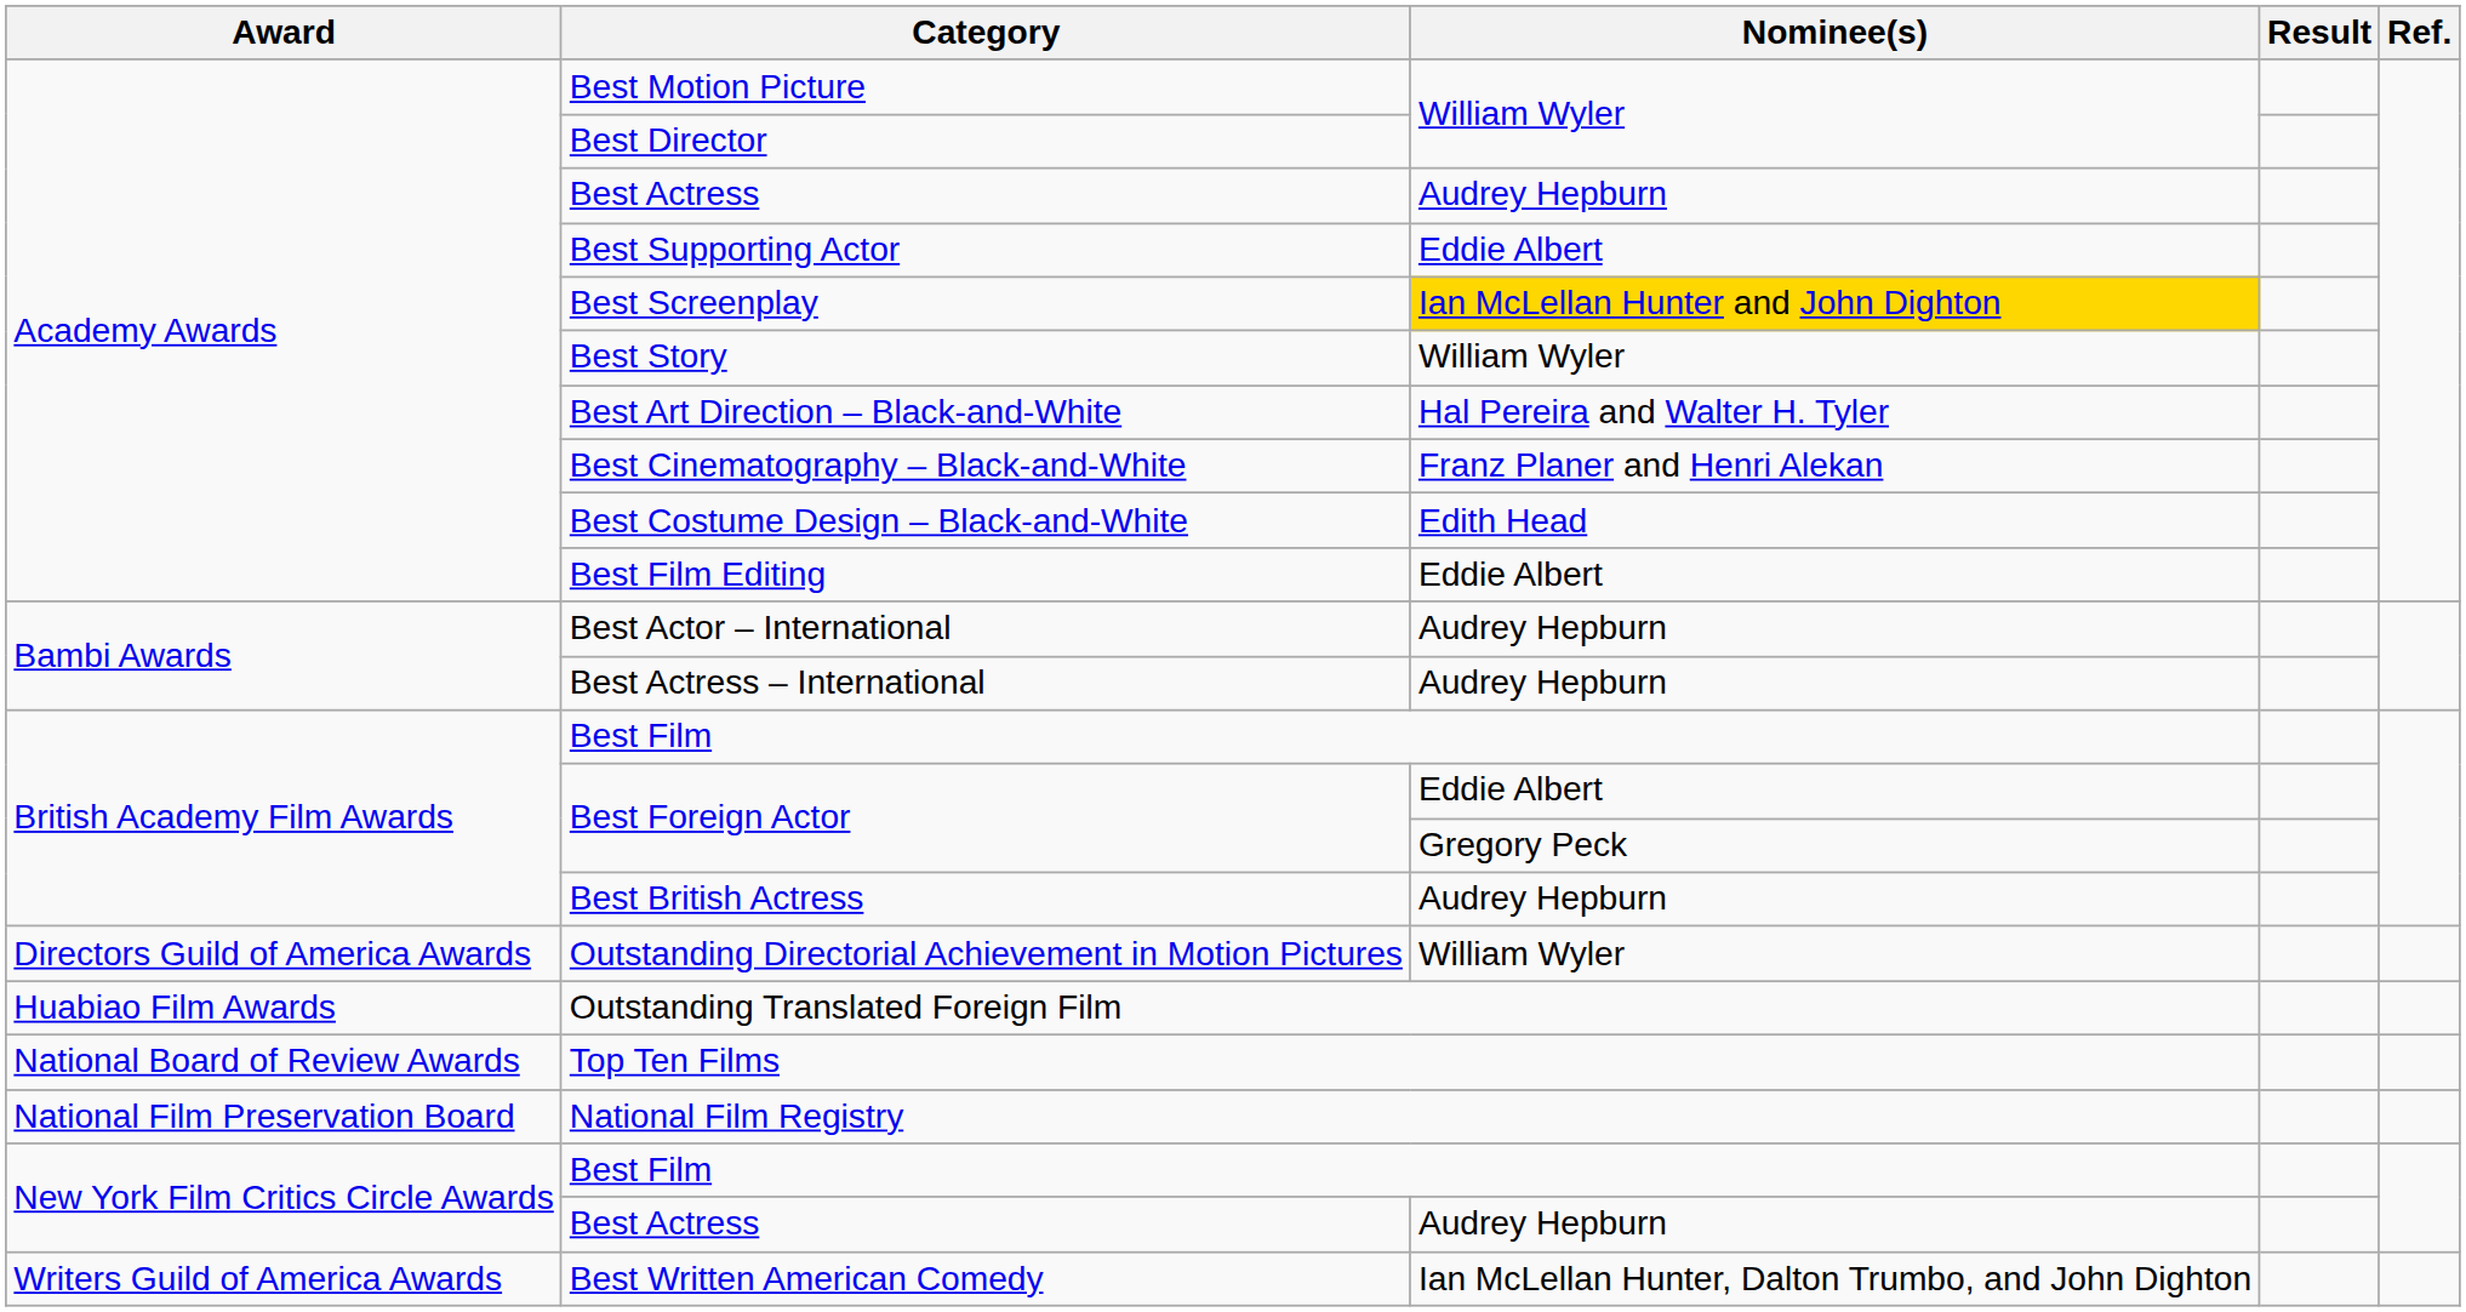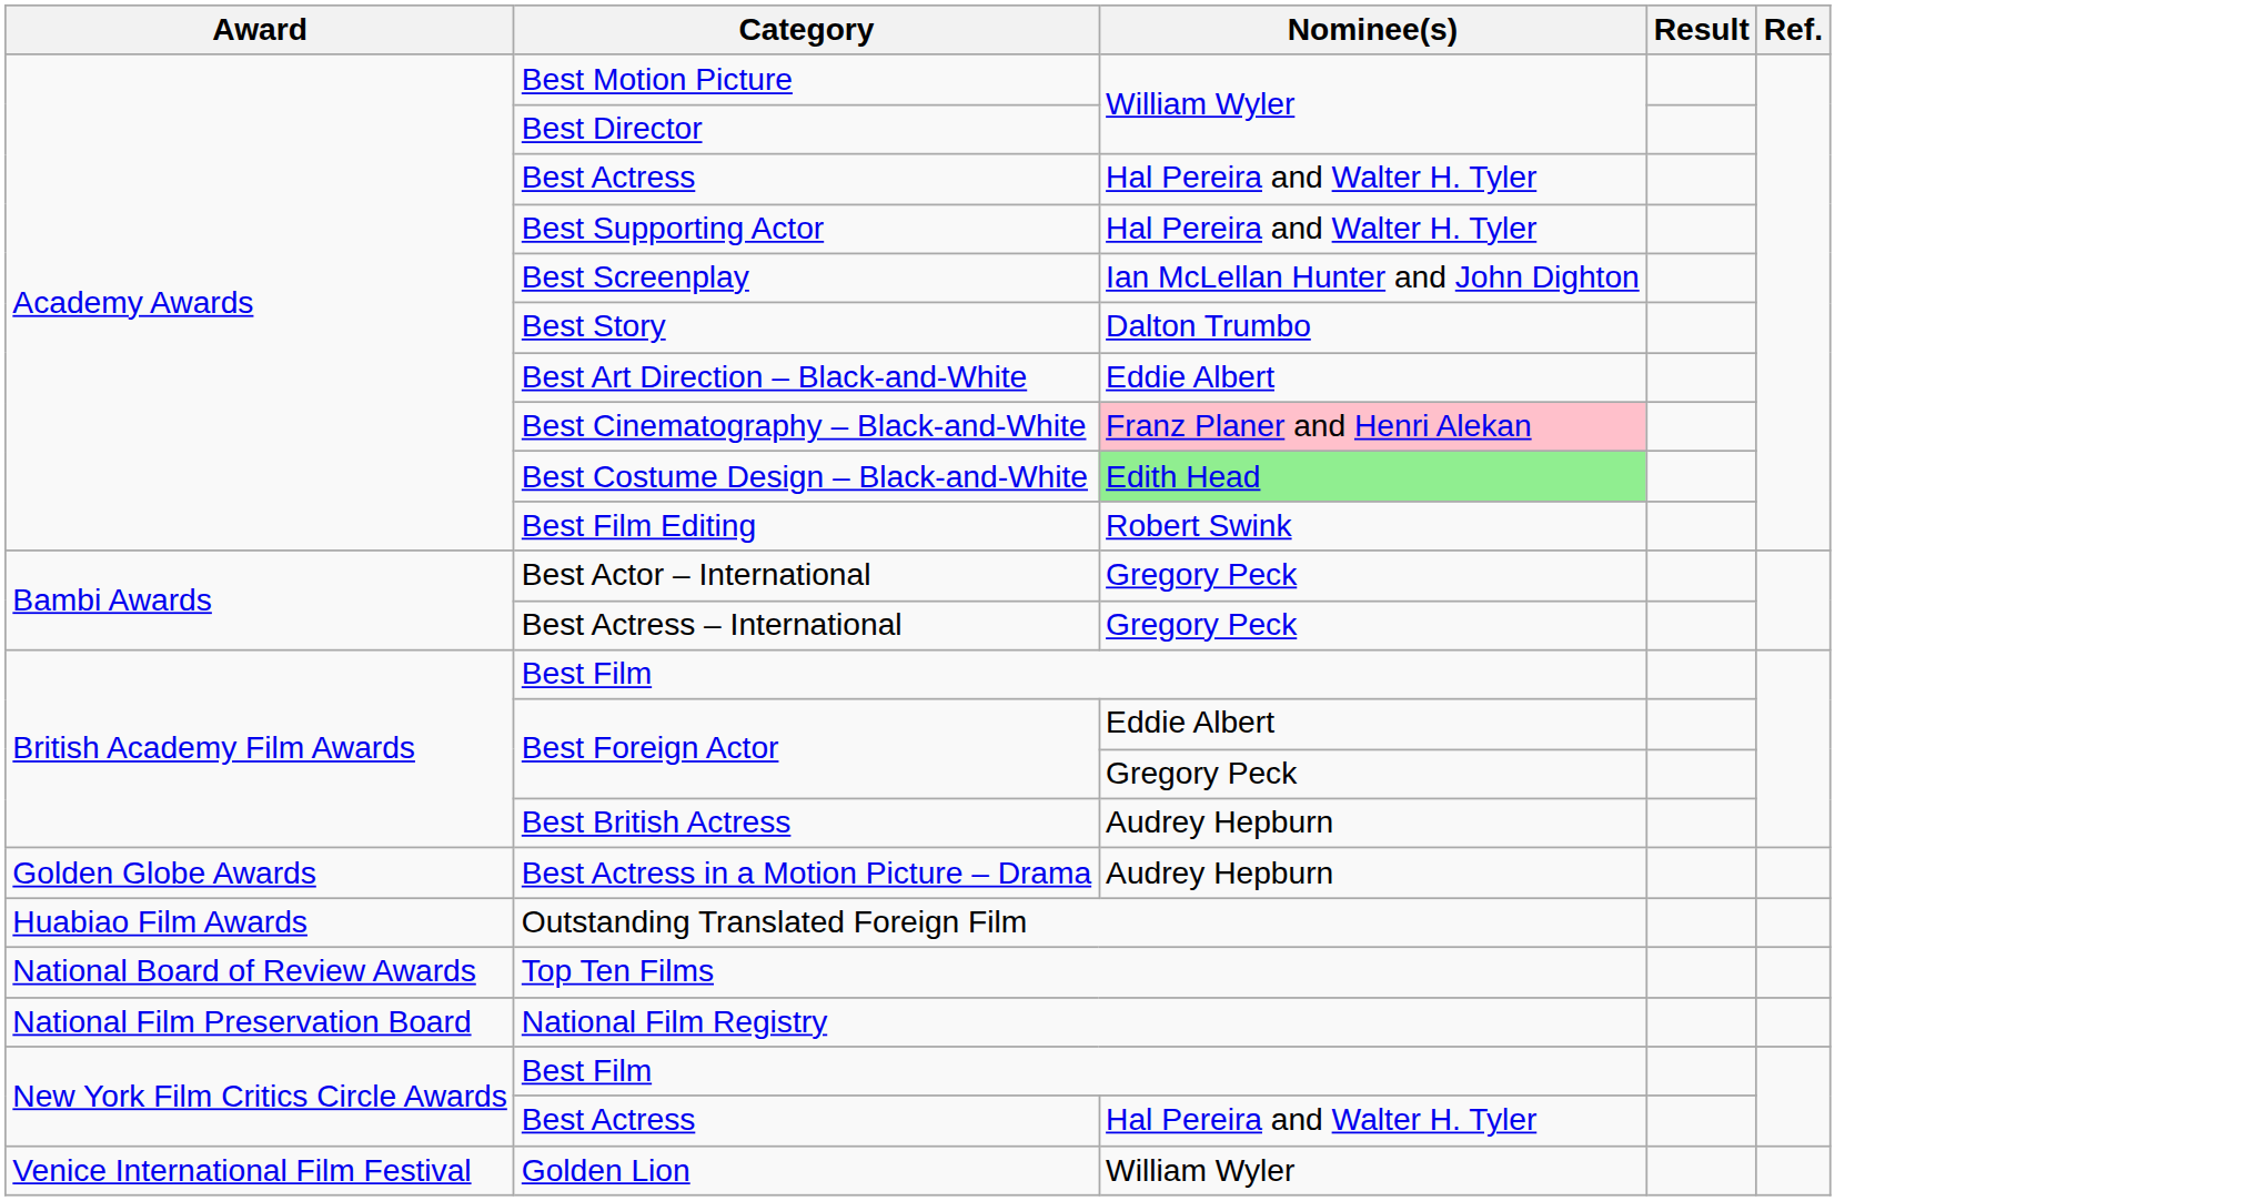Academy Awards / Best Actress | Nominee(s): Audrey Hepburn -> Hal Pereira and Walter H. Tyler
Best Supporting Actor | Nominee(s): Eddie Albert -> Hal Pereira and Walter H. Tyler
Best Screenplay | Nominee(s): gold background -> no background
Best Story | Nominee(s): William Wyler -> Dalton Trumbo
Best Art Direction – Black-and-White | Nominee(s): Hal Pereira and Walter H. Tyler -> Eddie Albert
Best Cinematography – Black-and-White | Nominee(s): no background -> pink background
Best Costume Design – Black-and-White | Nominee(s): no background -> lightgreen background
Best Film Editing | Nominee(s): Eddie Albert -> Robert Swink
Best Actor – International | Nominee(s): Audrey Hepburn -> Gregory Peck
Best Actress – International | Nominee(s): Audrey Hepburn -> Gregory Peck
- row: Directors Guild of America Awards | Outstanding Directorial Achievement in Motion Pictures | William Wyler
+ row: Golden Globe Awards | Best Actress in a Motion Picture – Drama | Audrey Hepburn
New York Film Critics Circle Awards / Best Actress | Nominee(s): Audrey Hepburn -> Hal Pereira and Walter H. Tyler
+ row: Venice International Film Festival | Golden Lion | William Wyler
- row: Writers Guild of America Awards | Best Written American Comedy | Ian McLellan Hunter, Dalton Trumbo, and John Dighton
